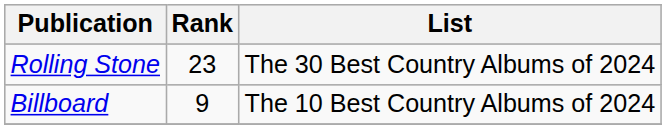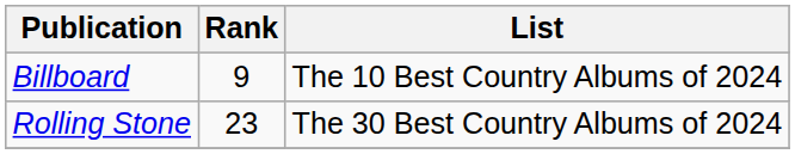rows swapped: Billboard <-> Rolling Stone
